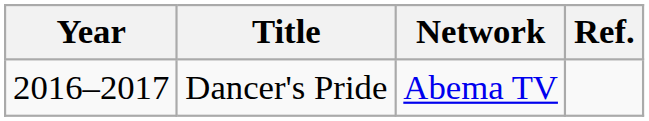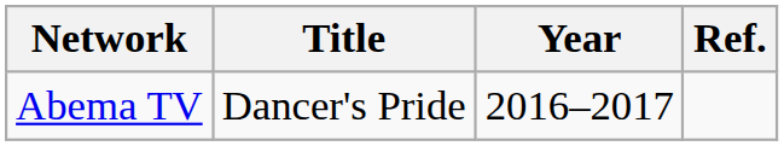columns swapped: Year <-> Network
